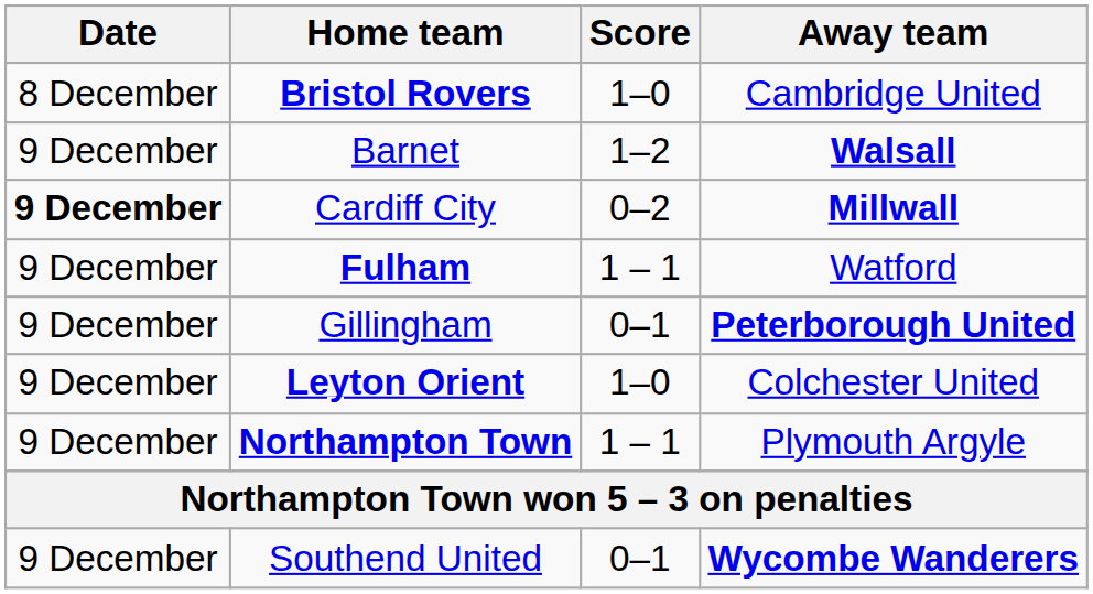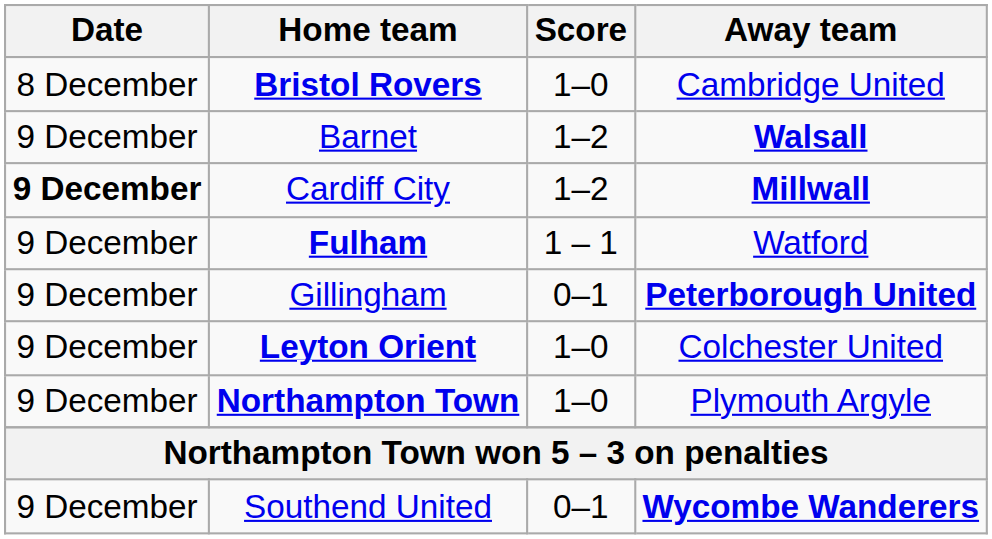Cardiff City | Score: 0–2 -> 1–2
Northampton Town | Score: 1 – 1 -> 1–0
